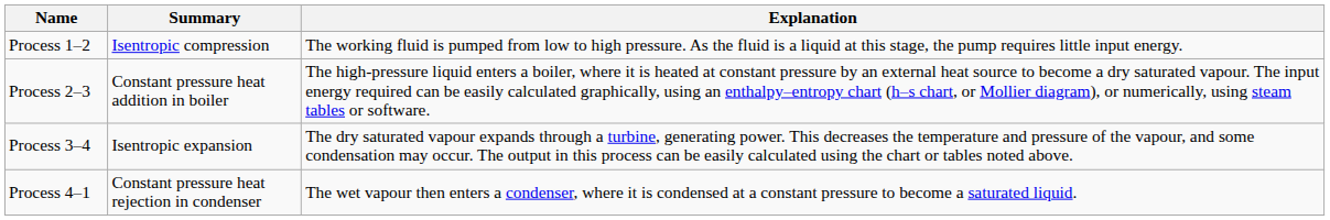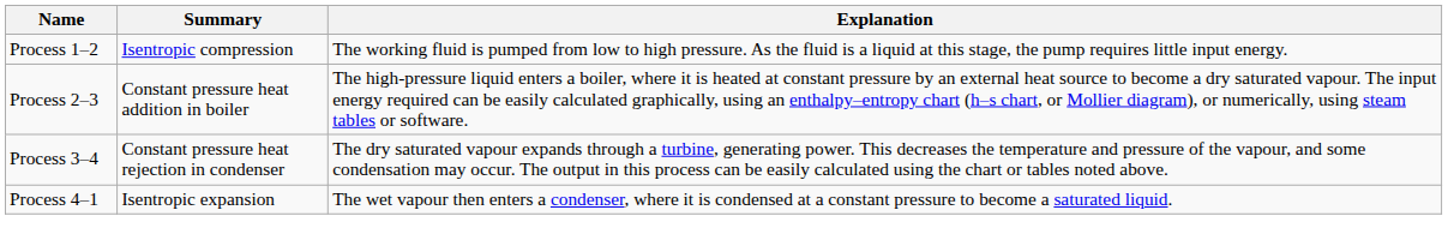Process 3–4 | Summary: Isentropic expansion -> Constant pressure heat rejection in condenser
Process 4–1 | Summary: Constant pressure heat rejection in condenser -> Isentropic expansion
